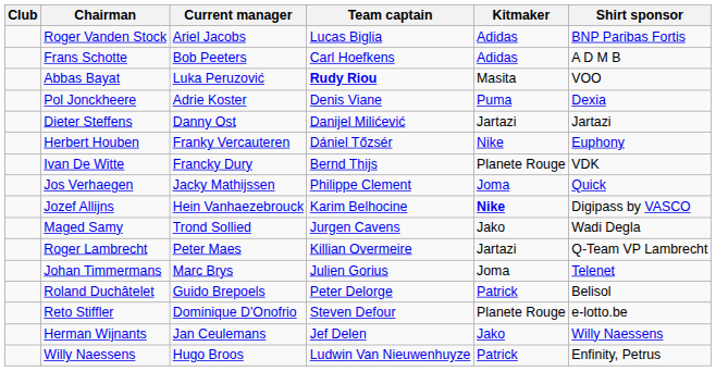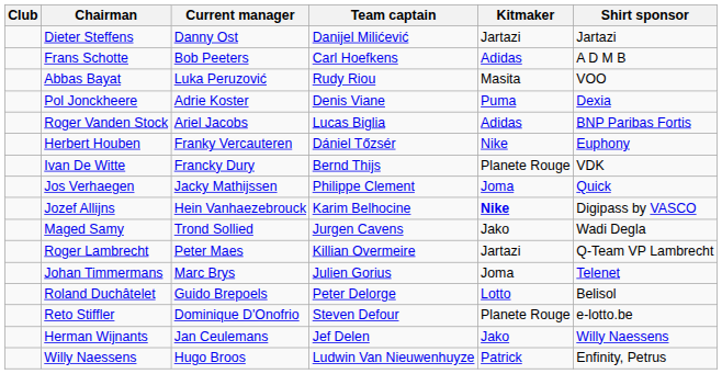rows swapped: Roger Vanden Stock <-> Dieter Steffens
Abbas Bayat | Team captain: bold -> normal
Roland Duchâtelet | Kitmaker: Patrick -> Lotto
